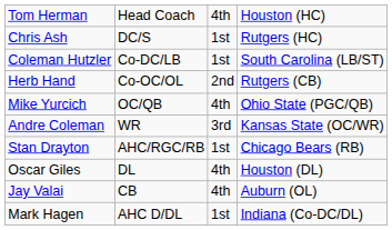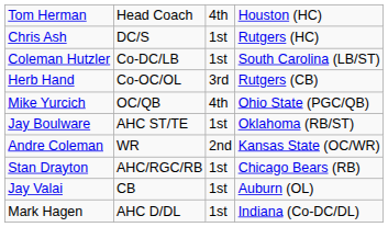Herb Hand | column 3: 2nd -> 3rd
+ row: Jay Boulware | AHC ST/TE | 1st | Oklahoma (RB/ST)
Andre Coleman | column 3: 3rd -> 2nd
- row: Oscar Giles | DL | 4th | Houston (DL)
Jay Valai | column 3: 4th -> 1st
